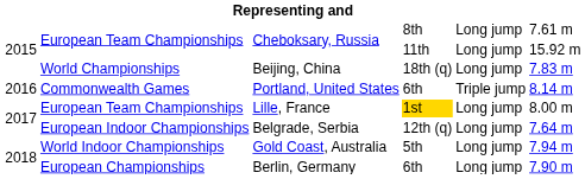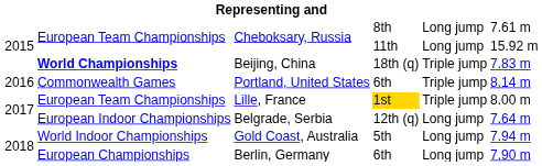Beijing, China | column 2: normal -> bold
Beijing, China | column 5: Long jump -> Triple jump
Lille, France | column 5: Long jump -> Triple jump
